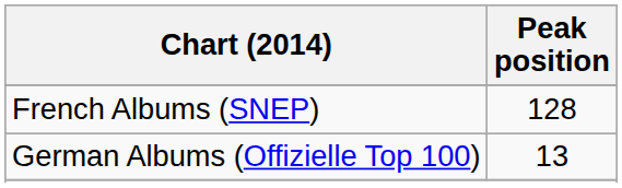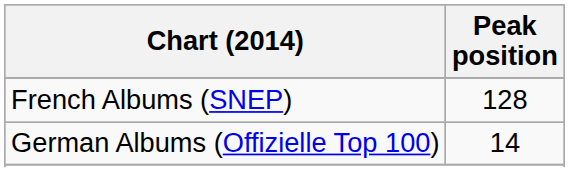German Albums (Offizielle Top 100) | Peak position: 13 -> 14
